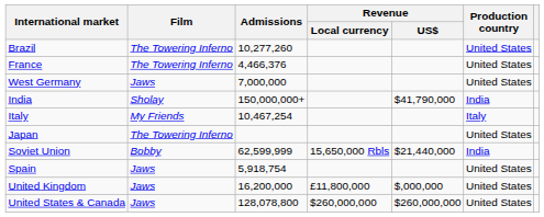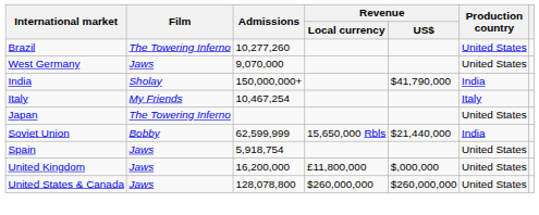- row: France | The Towering Inferno | 4,466,376 | United States
West Germany | Admissions: 7,000,000 -> 9,070,000
